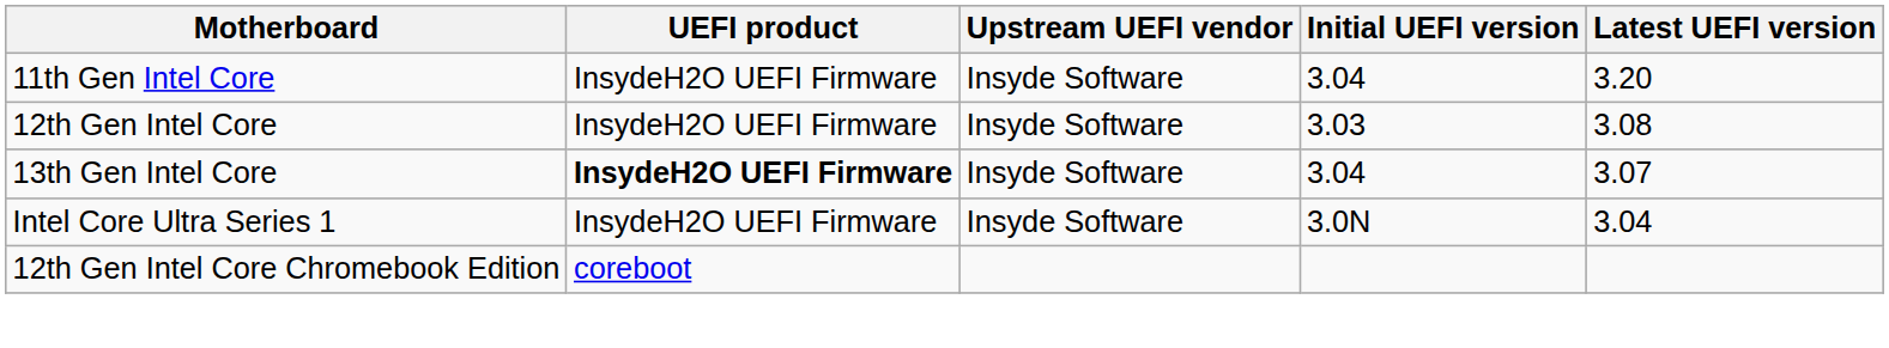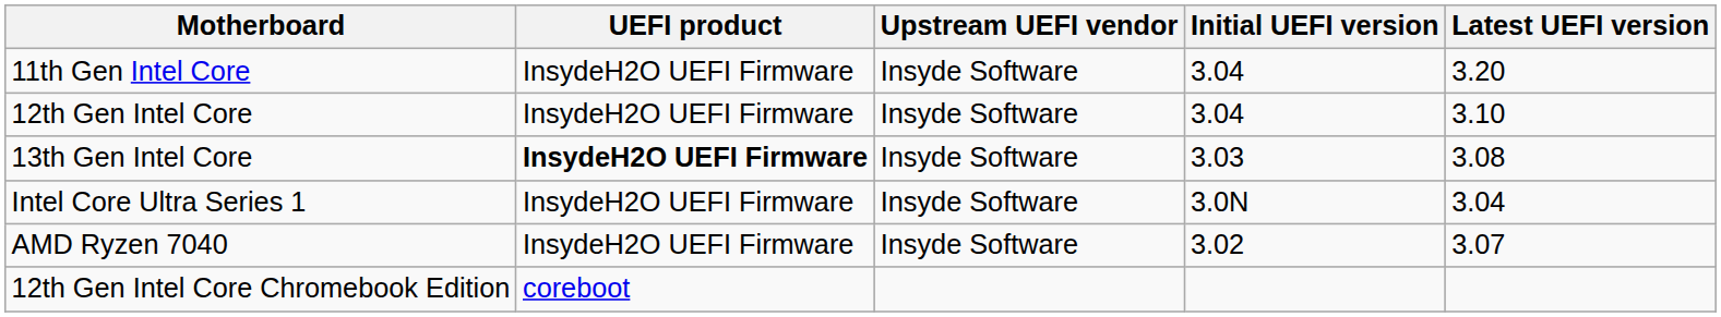12th Gen Intel Core | Initial UEFI version: 3.03 -> 3.04
12th Gen Intel Core | Latest UEFI version: 3.08 -> 3.10
13th Gen Intel Core | Initial UEFI version: 3.04 -> 3.03
13th Gen Intel Core | Latest UEFI version: 3.07 -> 3.08
+ row: AMD Ryzen 7040 | InsydeH2O UEFI Firmware | Insyde Software | 3.02 | 3.07
